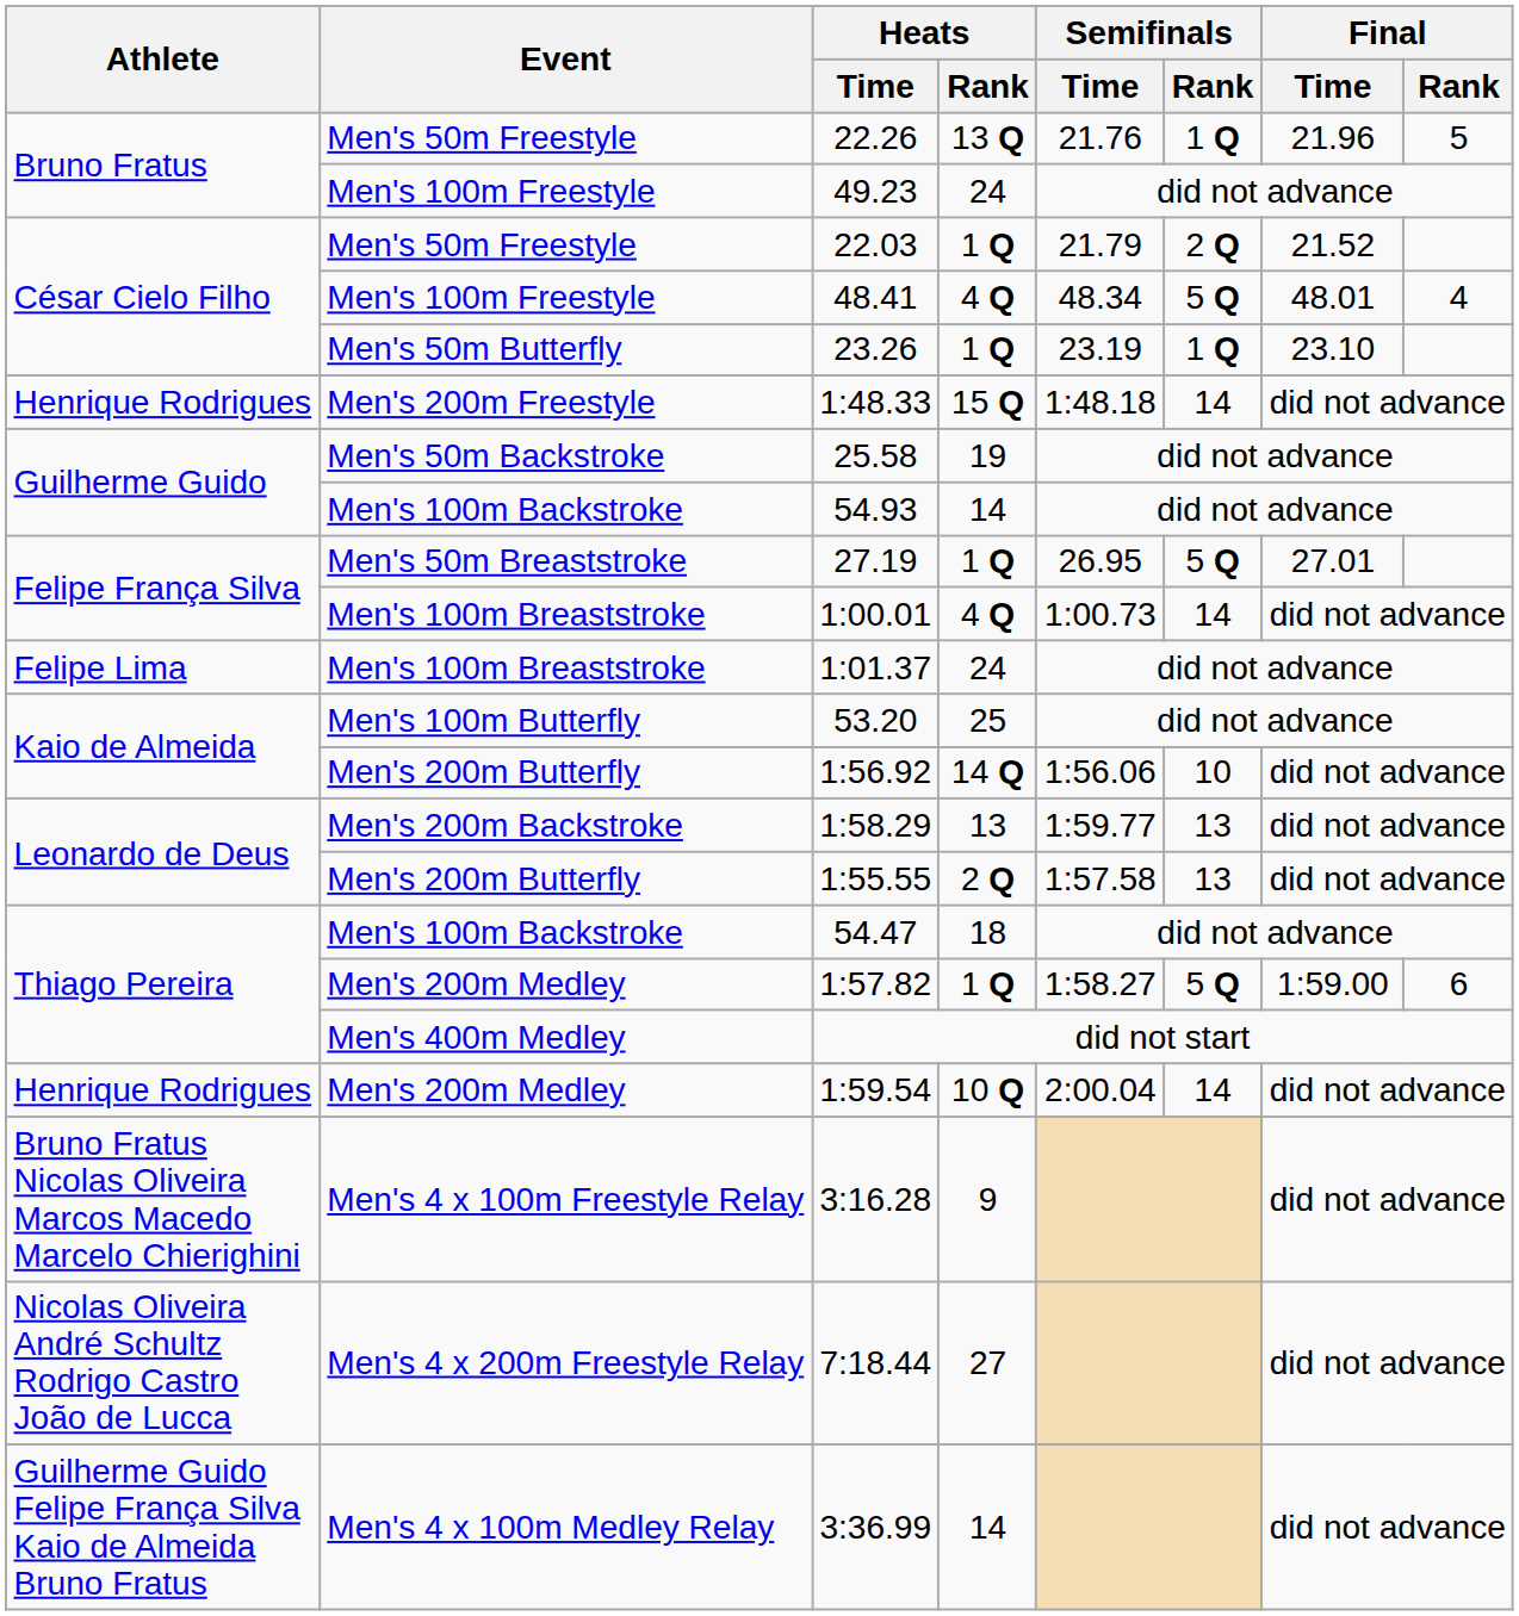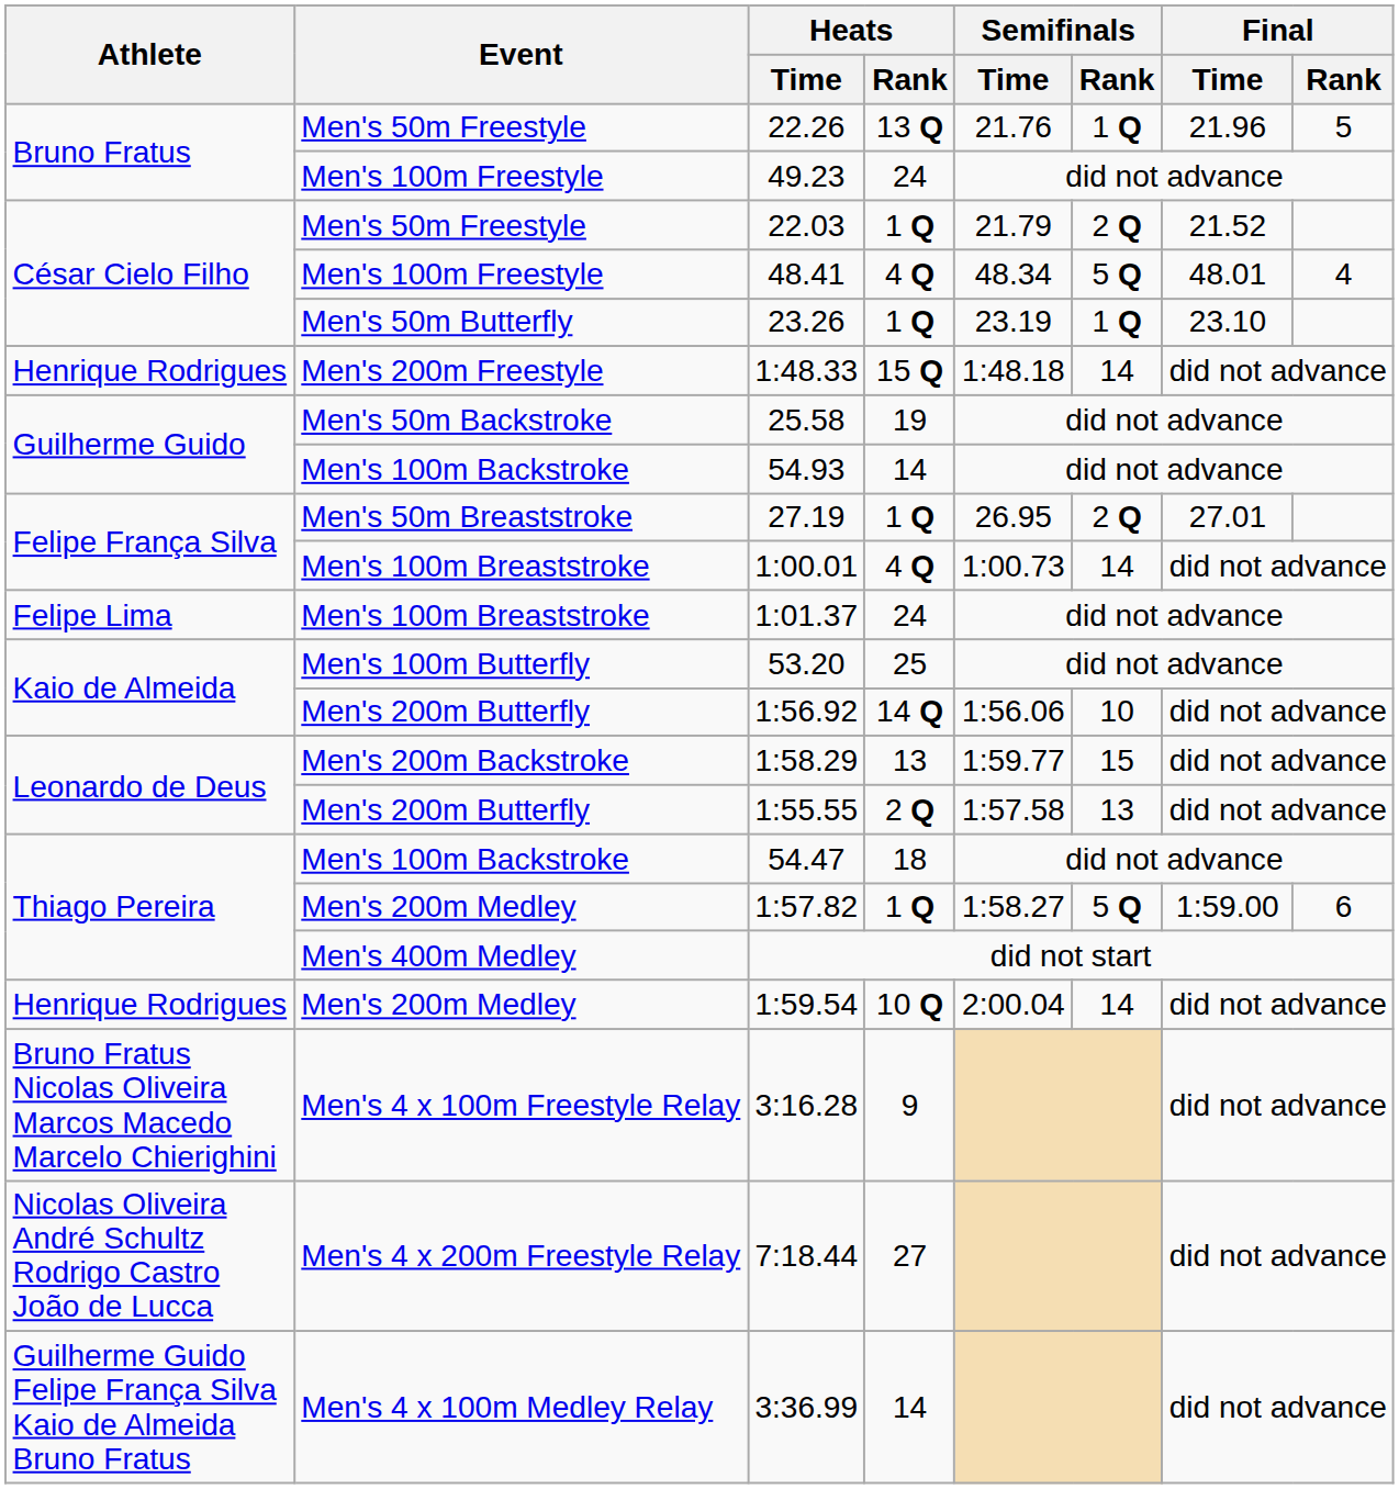27.19 | Semifinals / Rank: 5 Q -> 2 Q
1:58.29 | Semifinals / Rank: 13 -> 15
